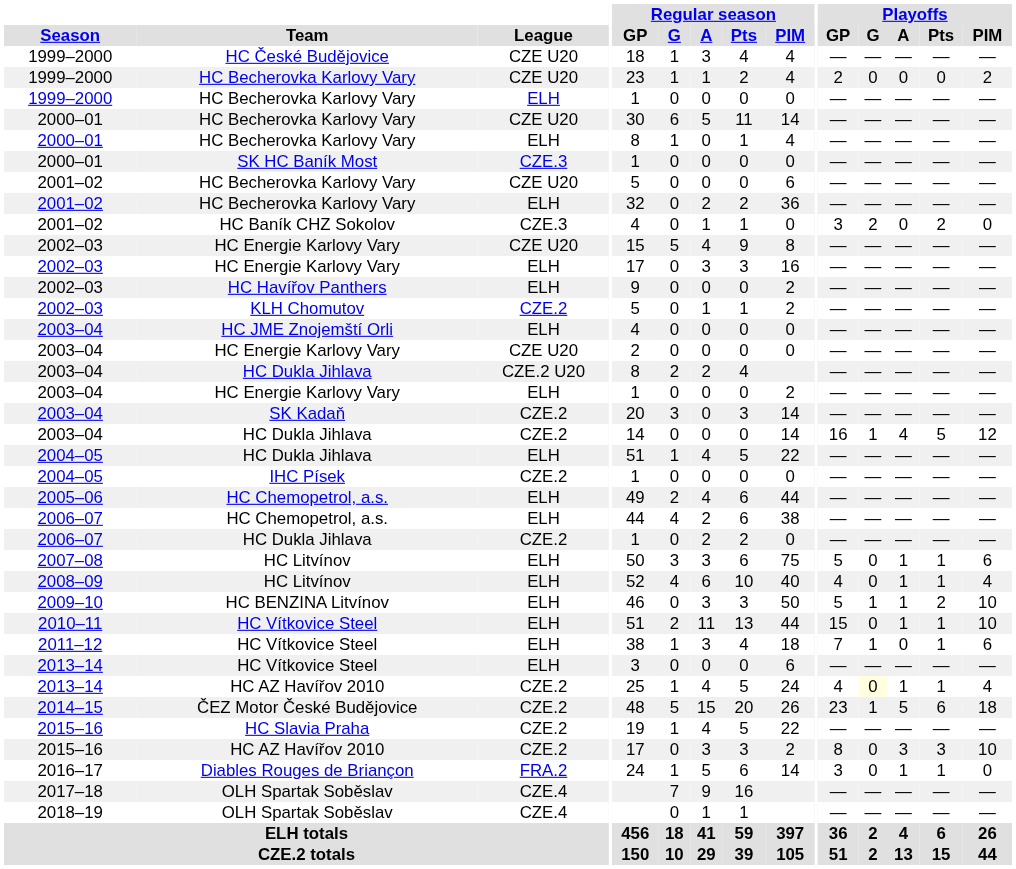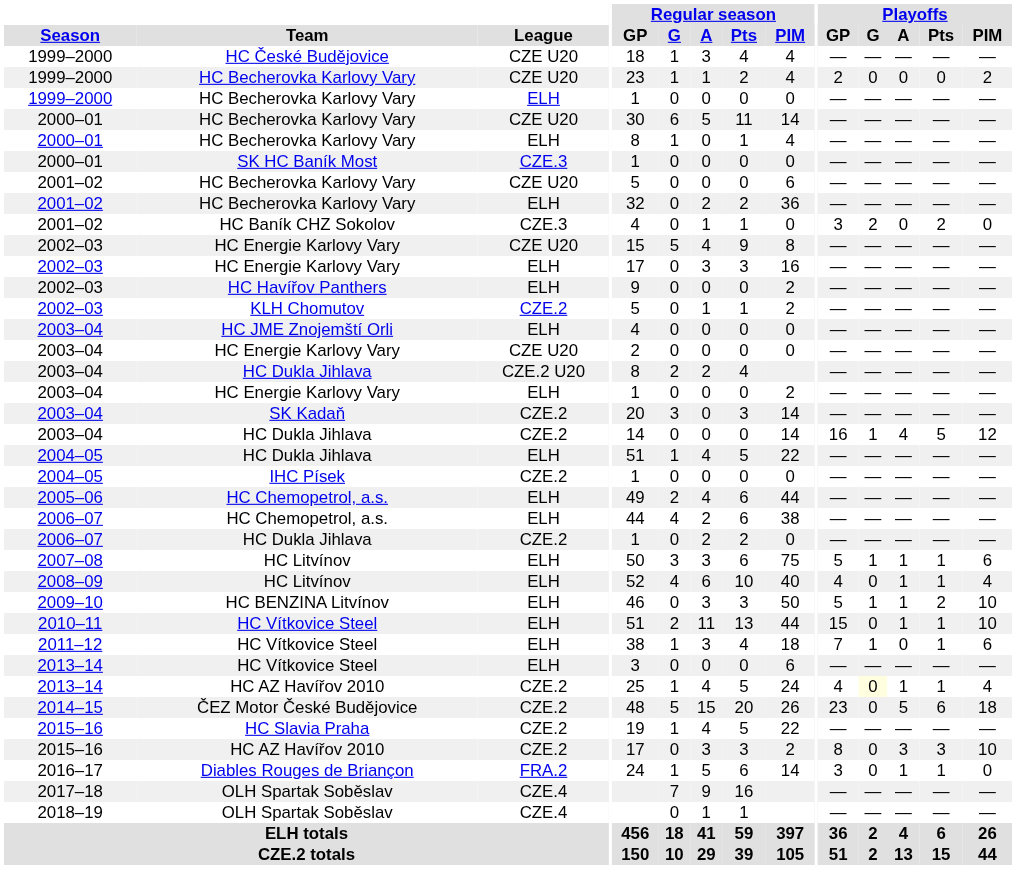2007–08 / HC Litvínov | Playoffs / G: 0 -> 1
ČEZ Motor České Budějovice | Playoffs / G: 1 -> 0
